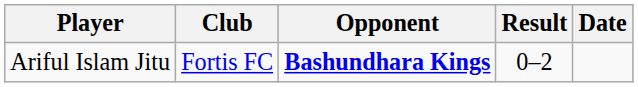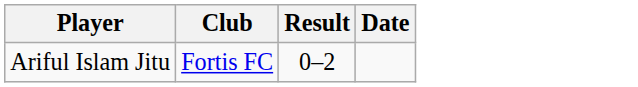- column: Opponent | Bashundhara Kings
